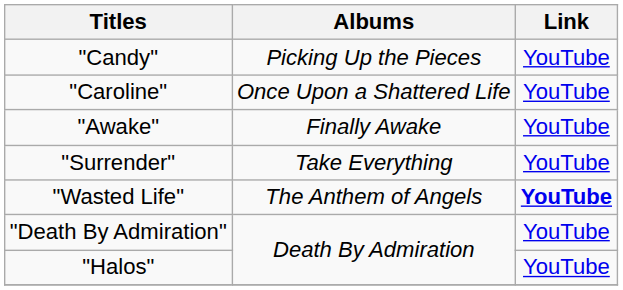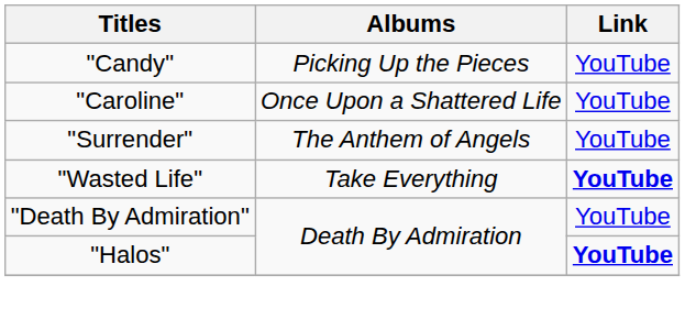- row: "Awake" | Finally Awake | YouTube
"Surrender" | Albums: Take Everything -> The Anthem of Angels
"Wasted Life" | Albums: The Anthem of Angels -> Take Everything
"Halos" | Link: normal -> bold
